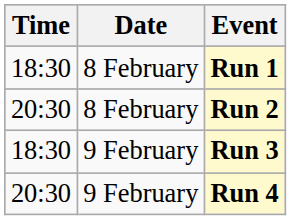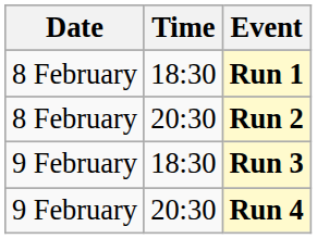columns swapped: Date <-> Time
